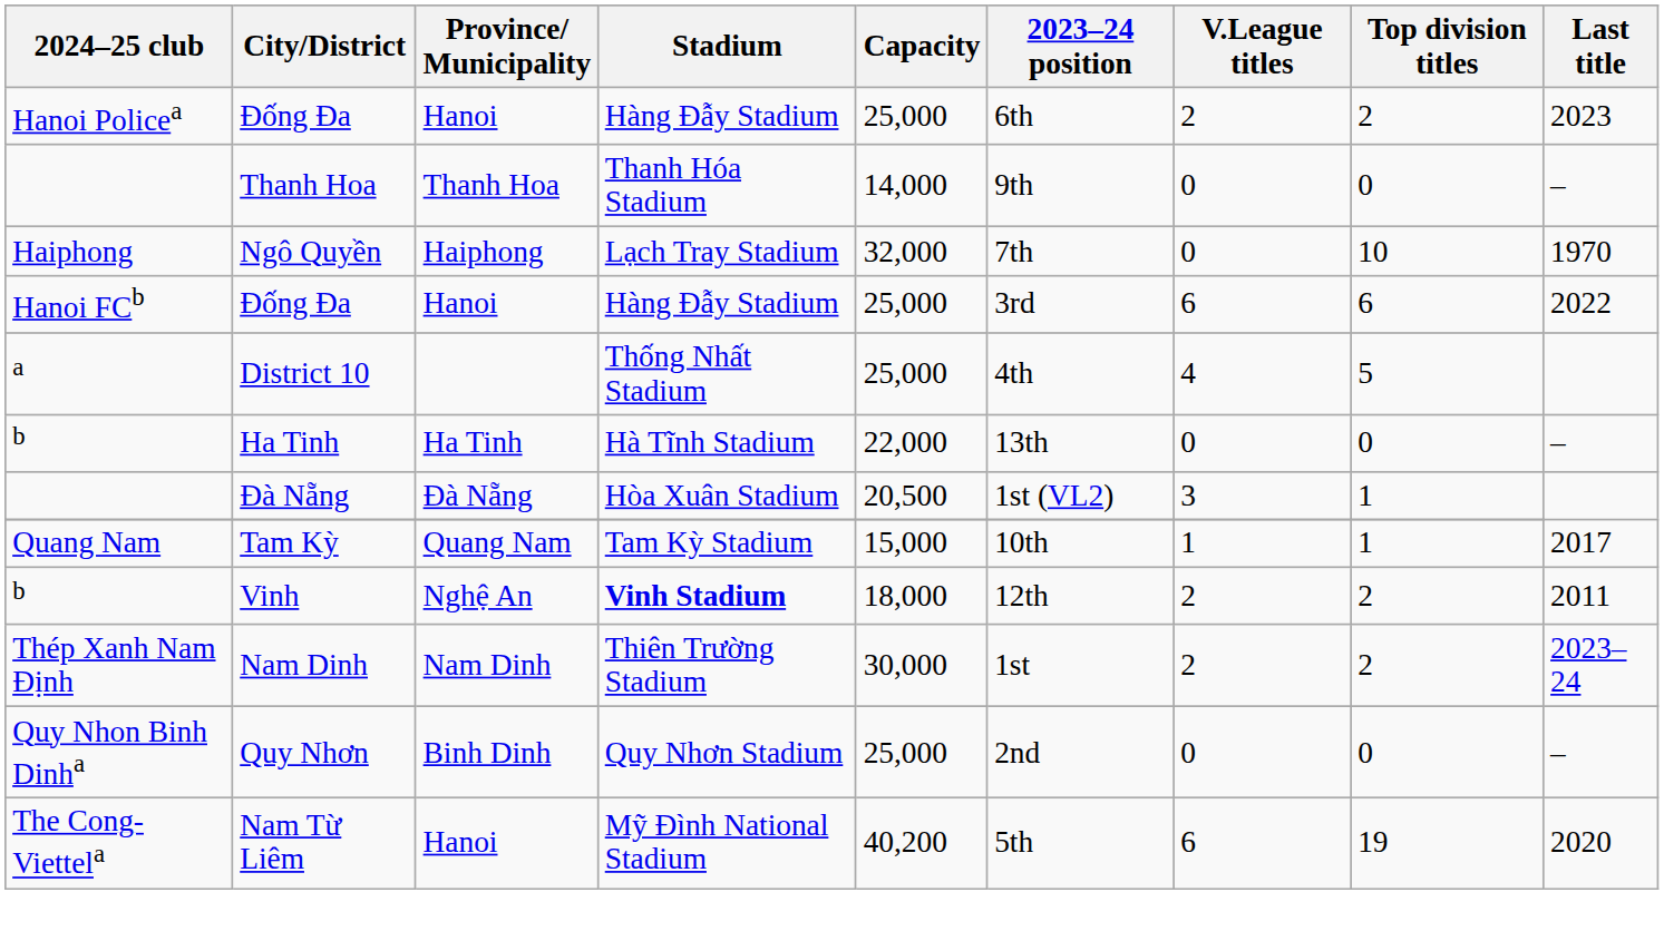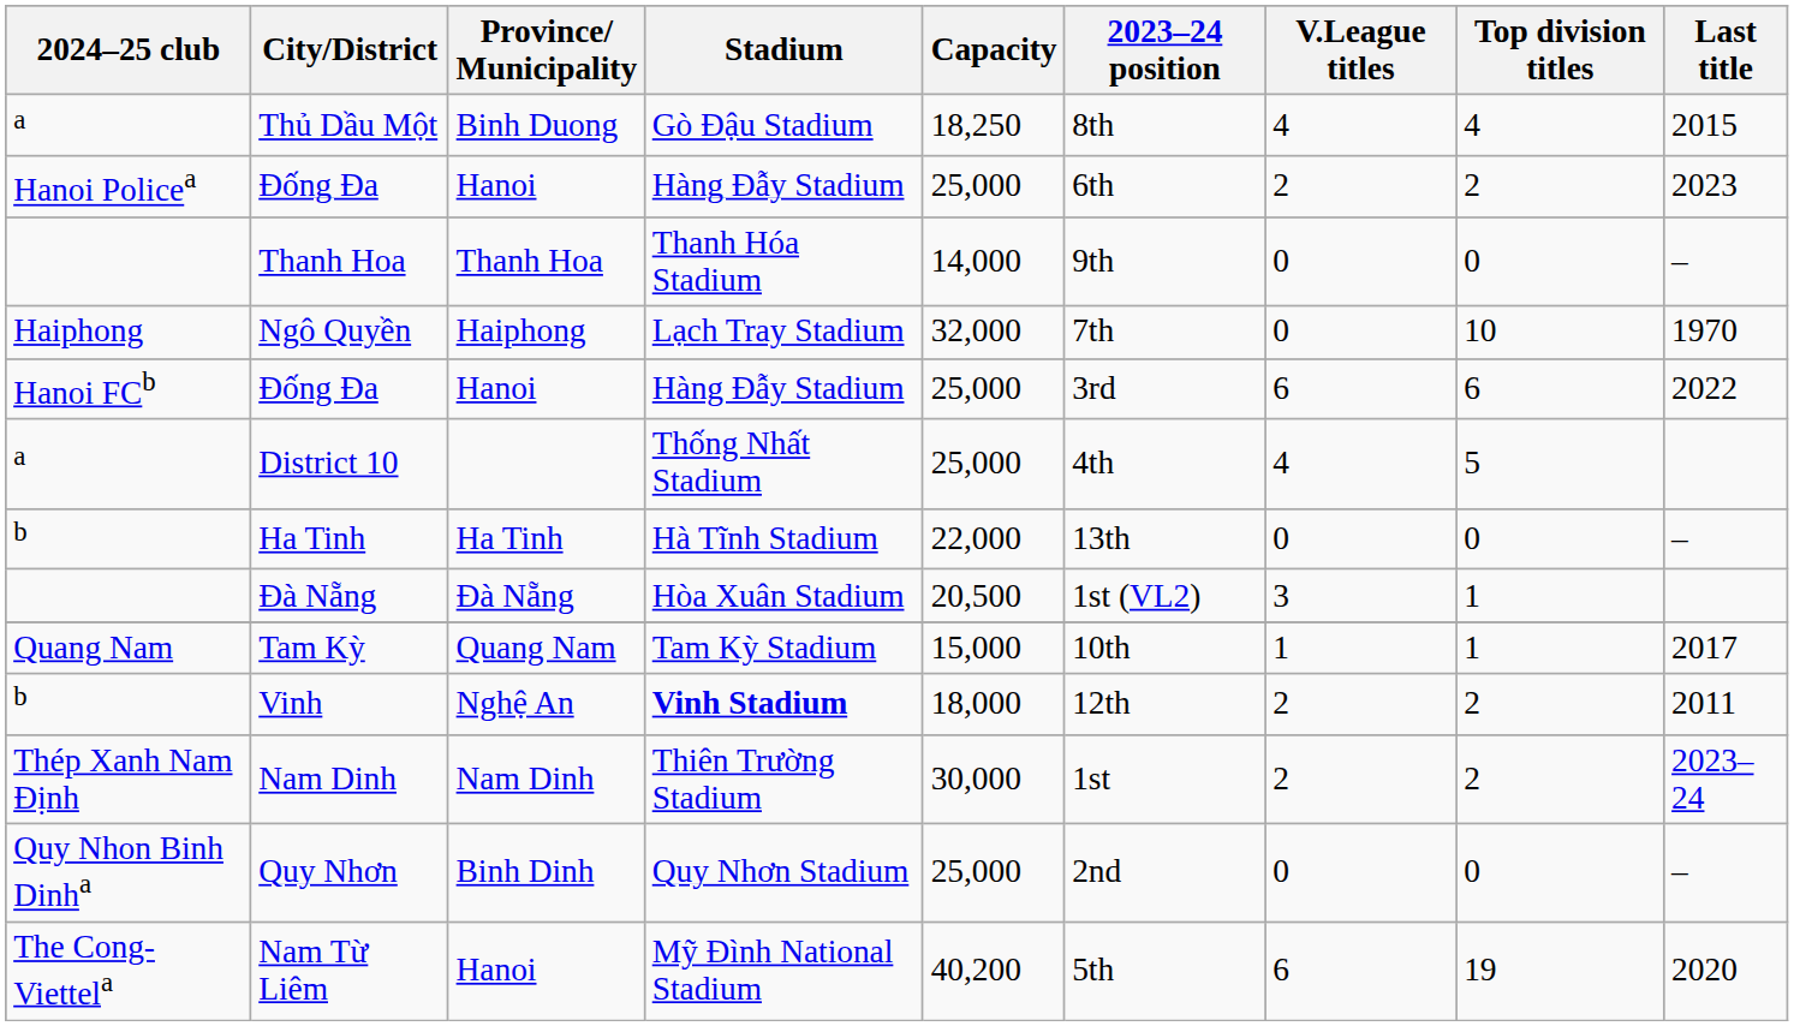+ row: a | Thủ Dầu Một | Binh Duong | Gò Đậu Stadium | 18,250 | 8th | 4 | 4 | 2015
